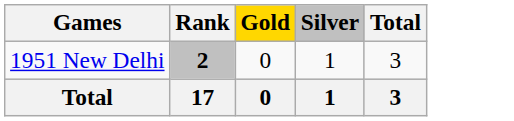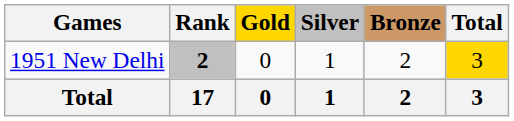+ column: Bronze | 2 | 2
1951 New Delhi | Total: no background -> gold background
